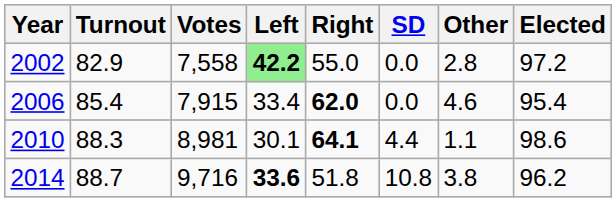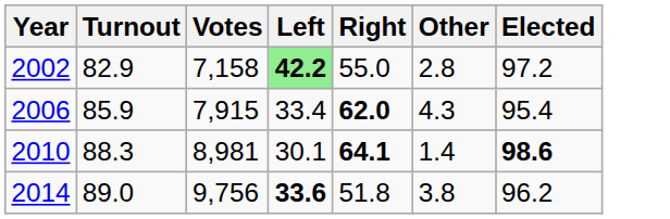- column: SD | 0.0 | 0.0 | 4.4 | 10.8
2002 | Votes: 7,558 -> 7,158
2006 | Turnout: 85.4 -> 85.9
2006 | Other: 4.6 -> 4.3
2010 | Other: 1.1 -> 1.4
2010 | Elected: normal -> bold
2014 | Turnout: 88.7 -> 89.0
2014 | Votes: 9,716 -> 9,756
